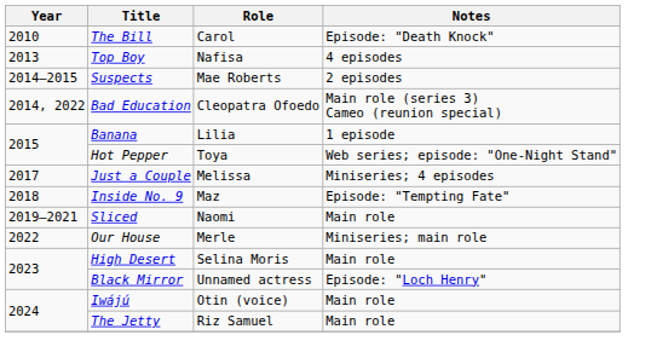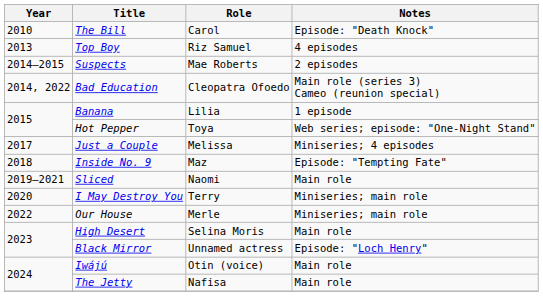Top Boy | Role: Nafisa -> Riz Samuel
+ row: 2020 | I May Destroy You | Terry | Miniseries; main role
The Jetty | Role: Riz Samuel -> Nafisa
